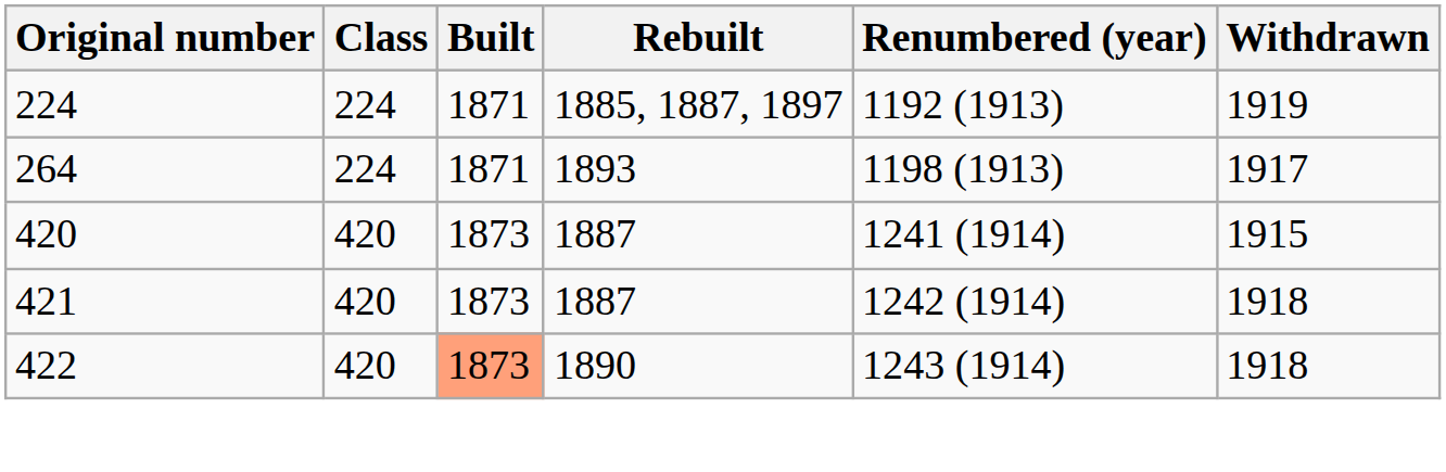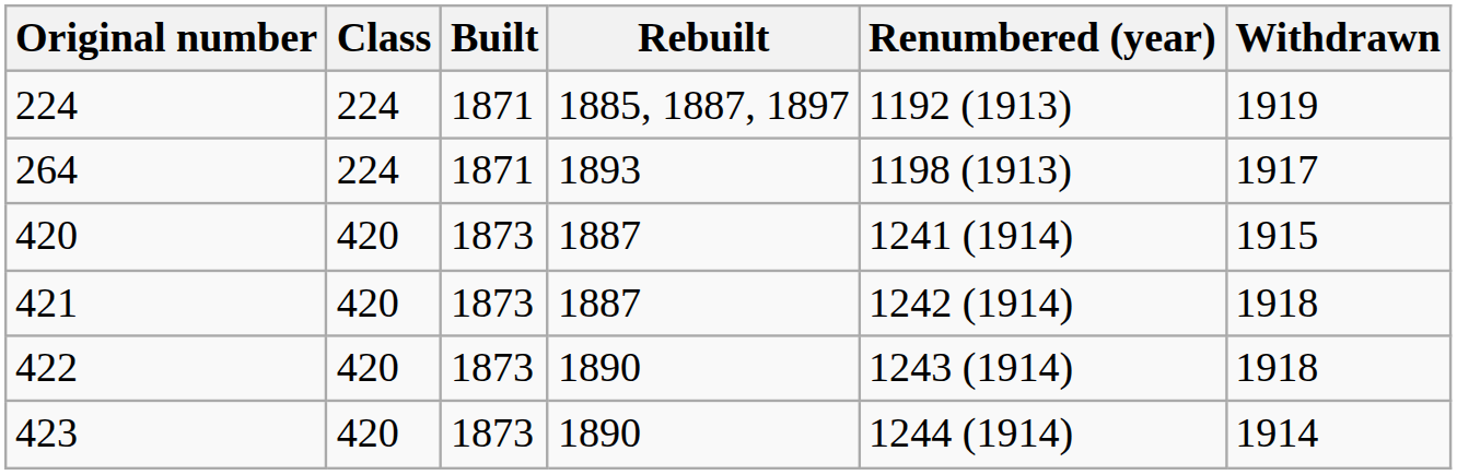422 | Built: lightsalmon background -> no background
+ row: 423 | 420 | 1873 | 1890 | 1244 (1914) | 1914
